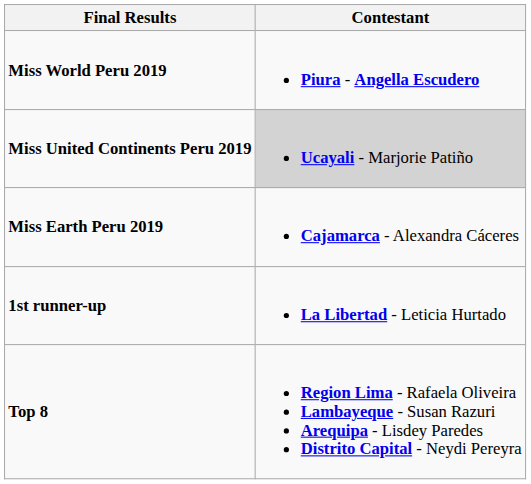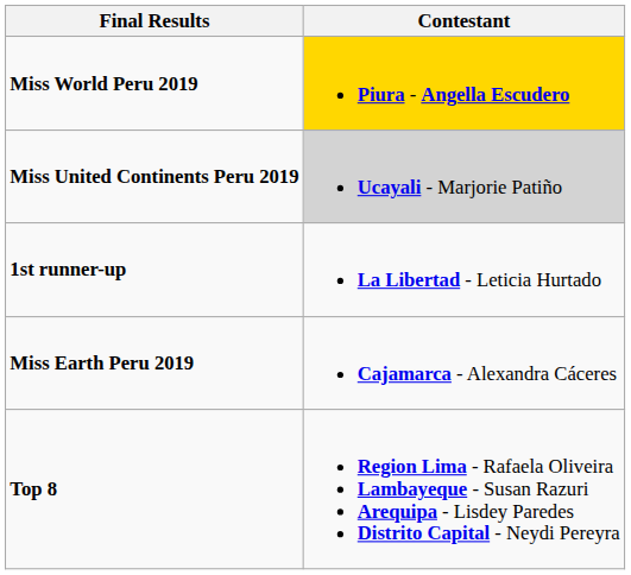Miss World Peru 2019 | Contestant: no background -> gold background
rows swapped: Miss Earth Peru 2019 <-> 1st runner-up
